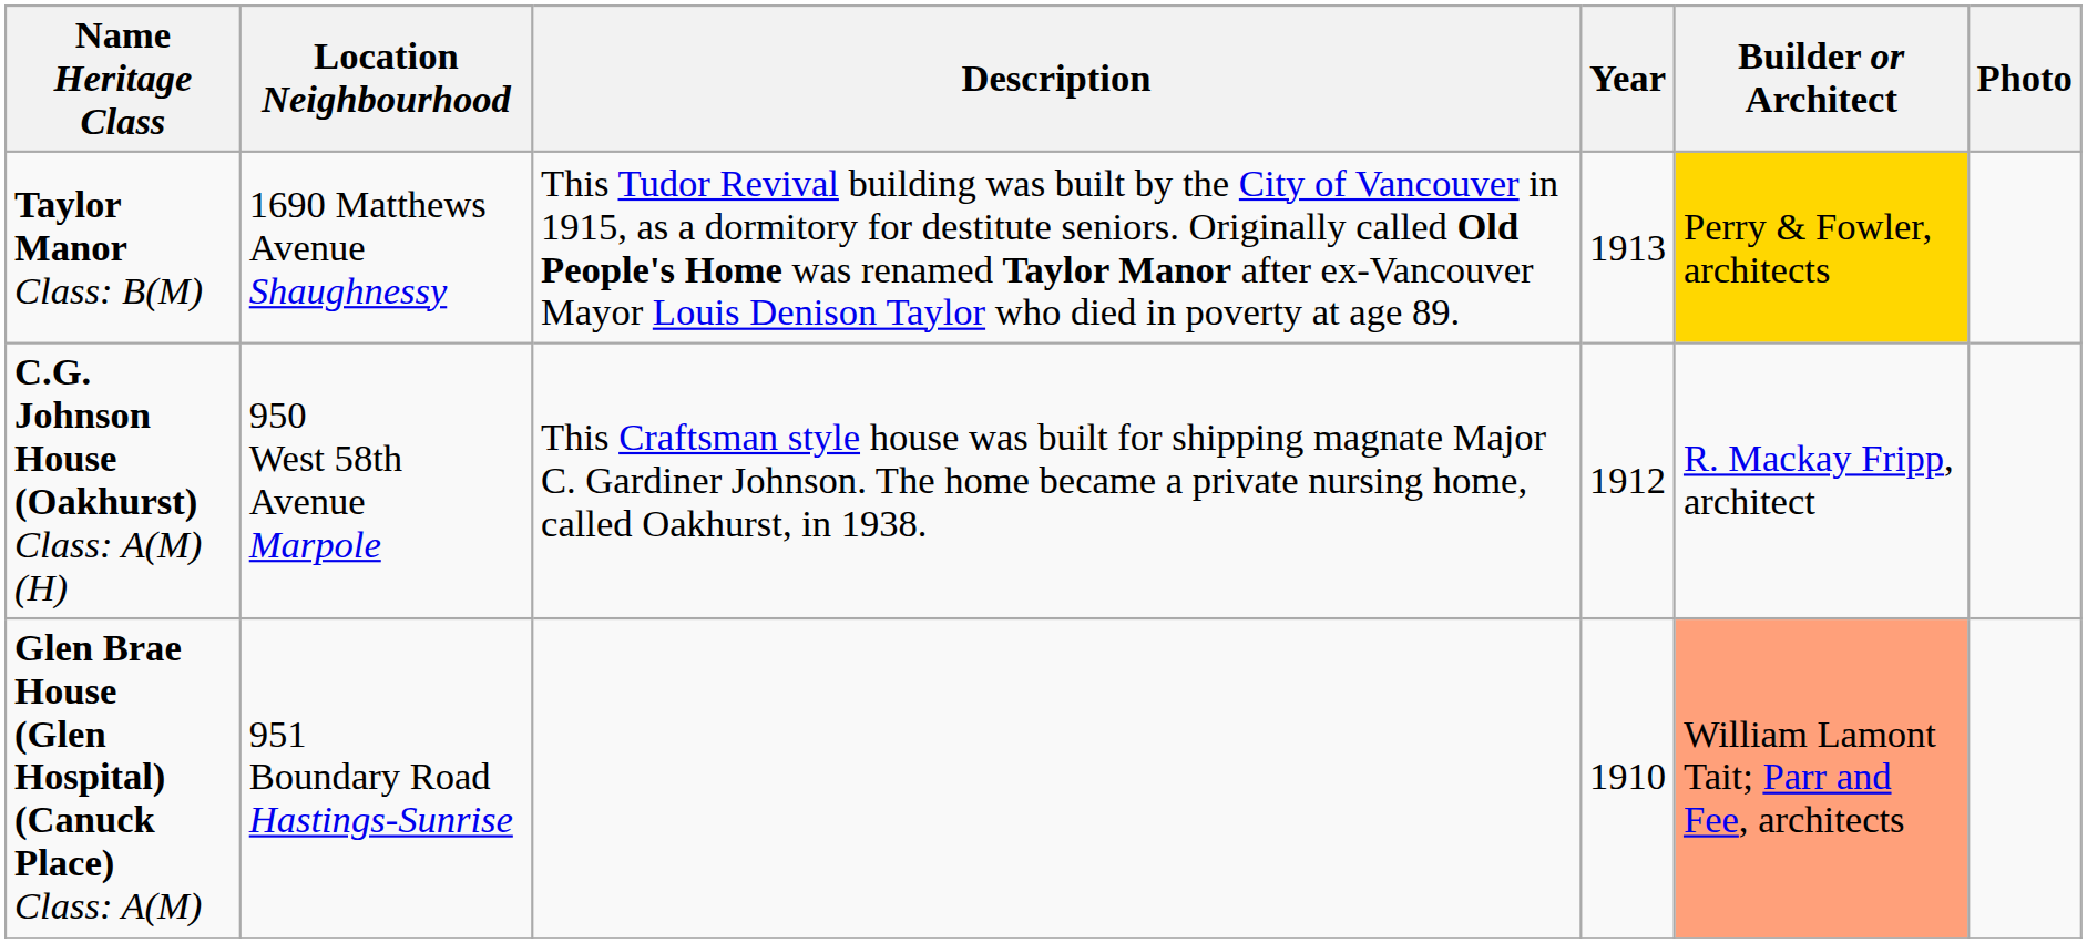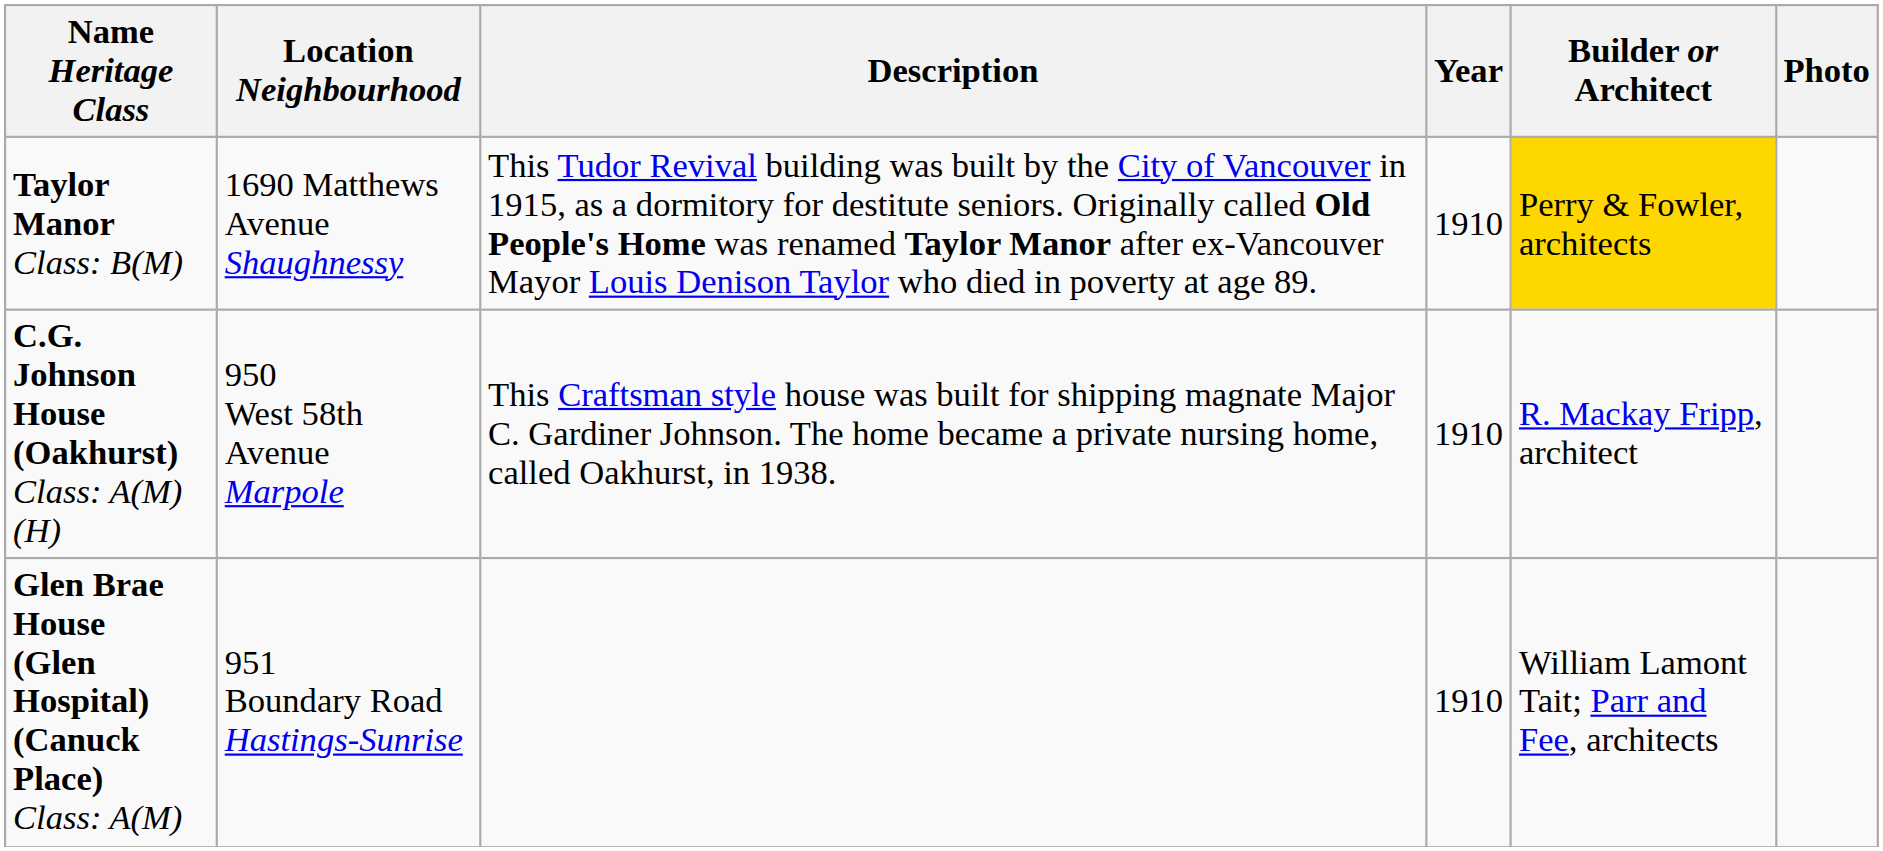Taylor Manor Class: B(M) | Year: 1913 -> 1910
C.G. Johnson House (Oakhurst) Class: A(M)(H) | Year: 1912 -> 1910
Glen Brae House (Glen Hospital) (Canuck Place) Class: A(M) | Builder or Architect: lightsalmon background -> no background
